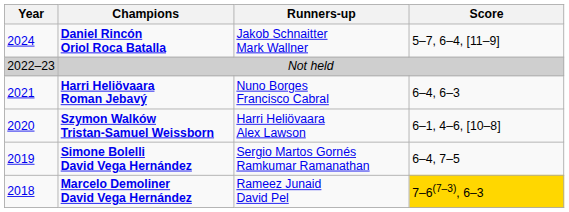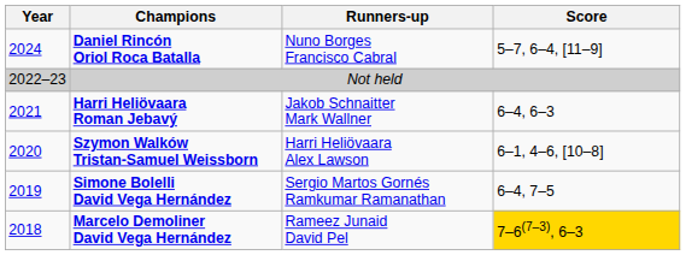Daniel Rincón Oriol Roca Batalla | Runners-up: Jakob Schnaitter Mark Wallner -> Nuno Borges Francisco Cabral
Harri Heliövaara Roman Jebavý | Runners-up: Nuno Borges Francisco Cabral -> Jakob Schnaitter Mark Wallner
